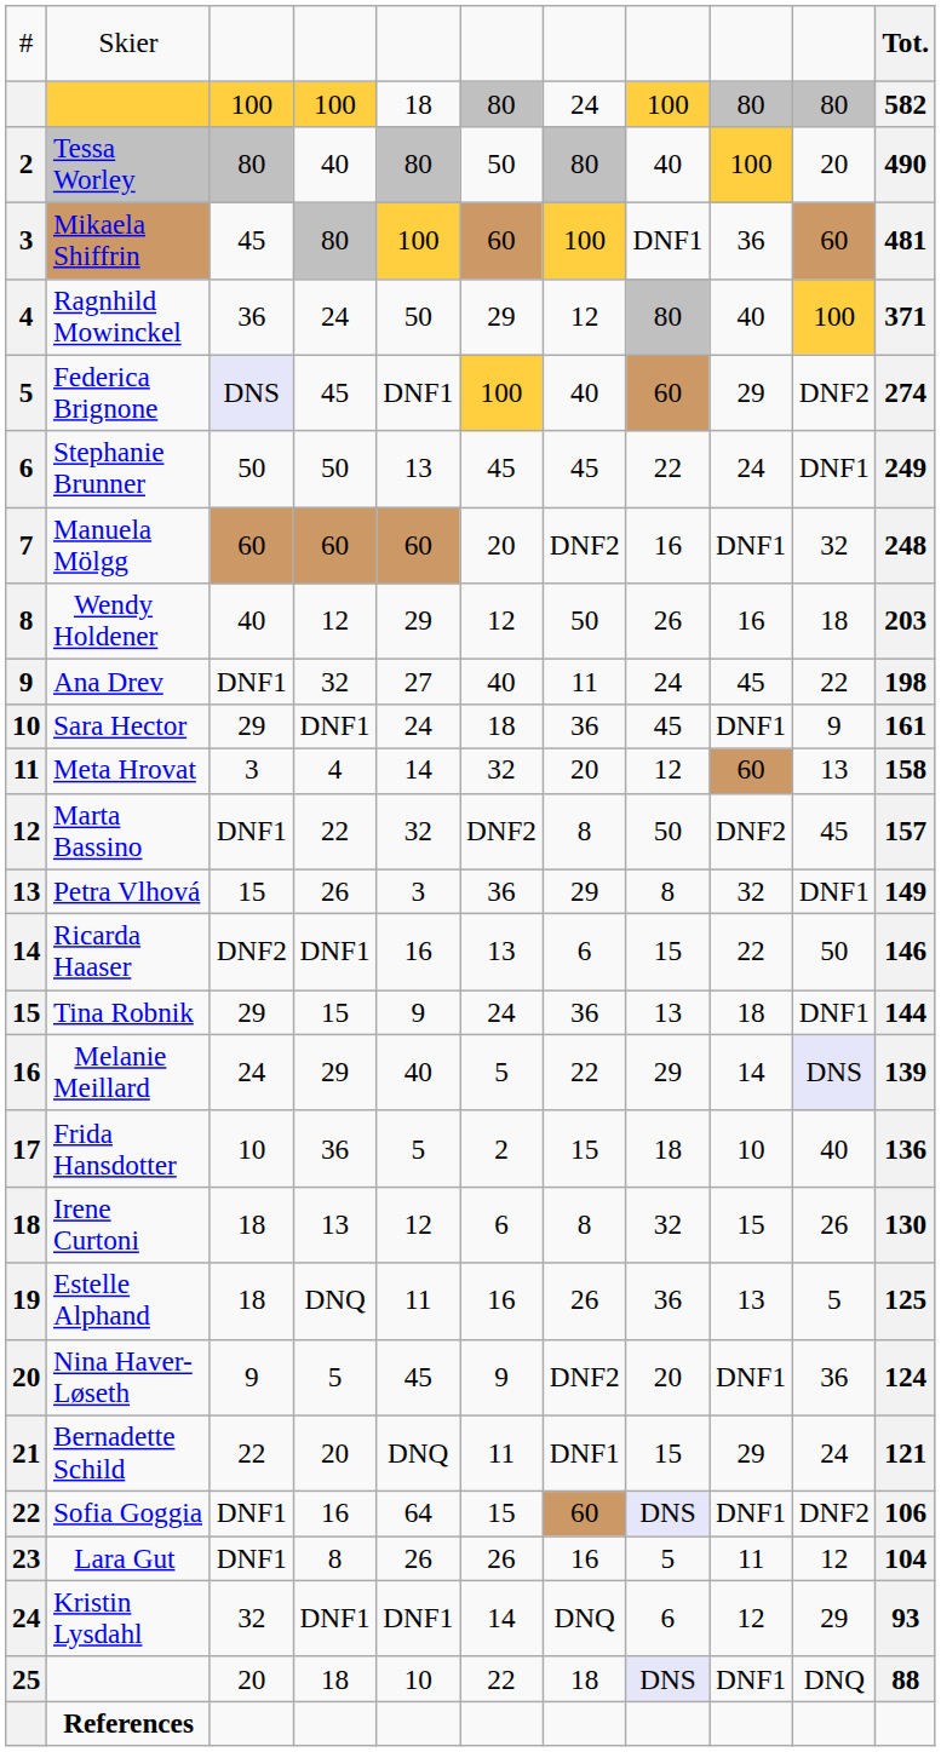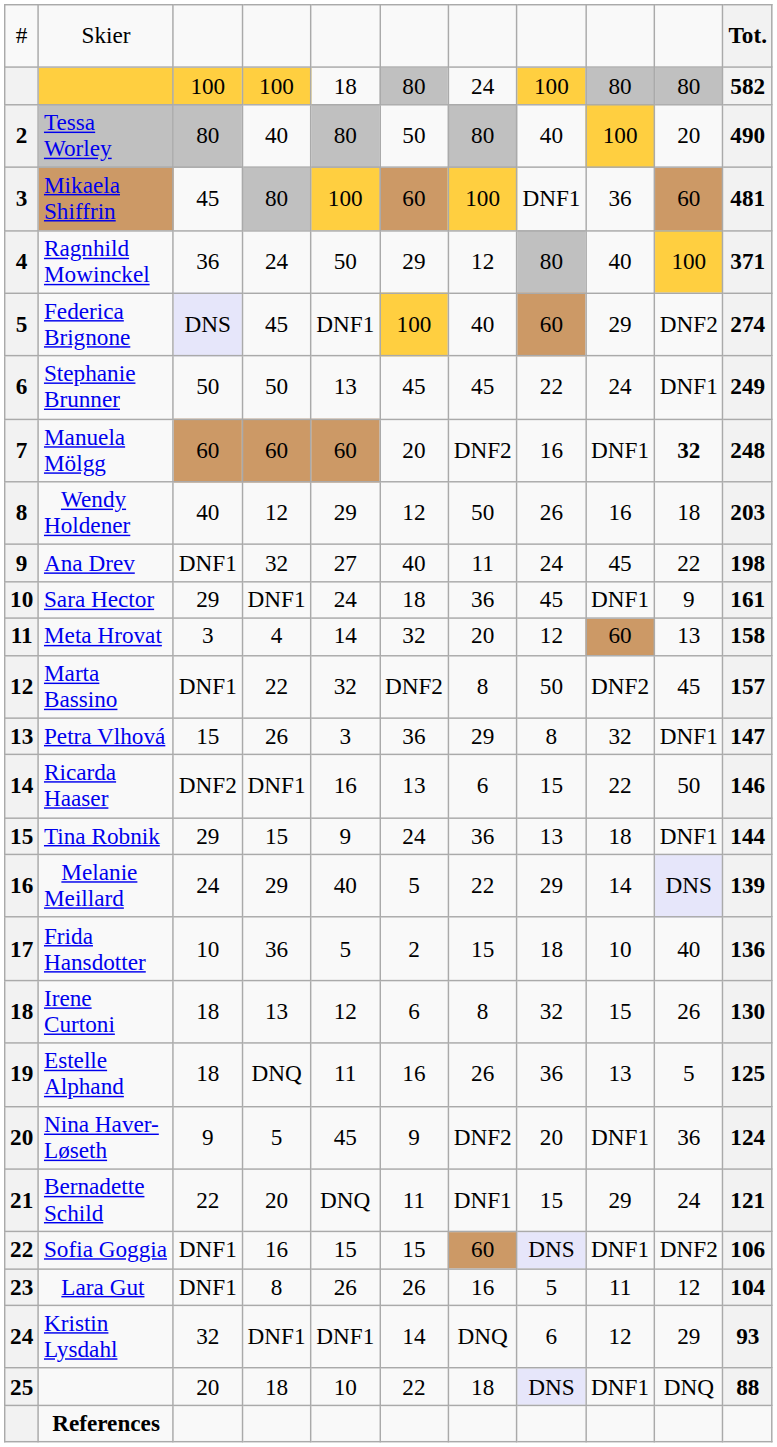Manuela Mölgg | column 10: normal -> bold
Petra Vlhová | column 11: 149 -> 147
Sofia Goggia | column 5: 64 -> 15
